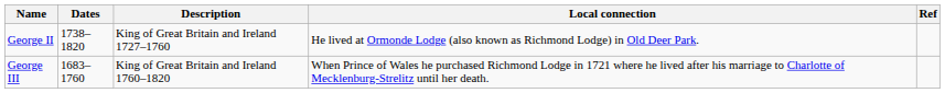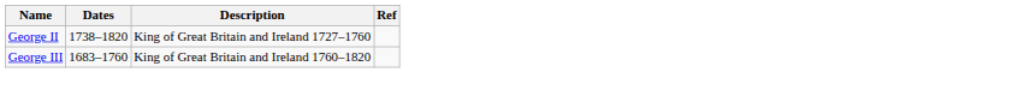- column: Local connection | He lived at Ormonde Lodge (also known as Richmond Lodge) in Old Deer Park. | When Prince of Wales he purchased Richmond Lodge in 1721 where he lived after his marriage to Charlotte of Mecklenburg-Strelitz until her death.
